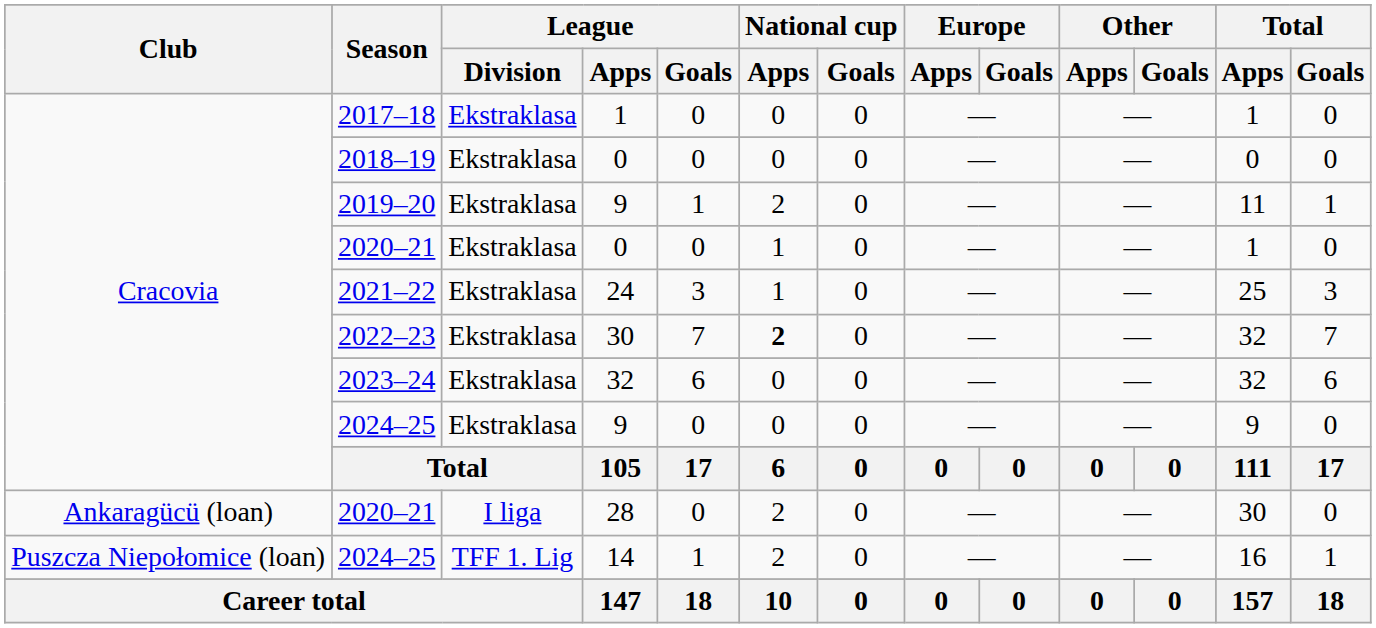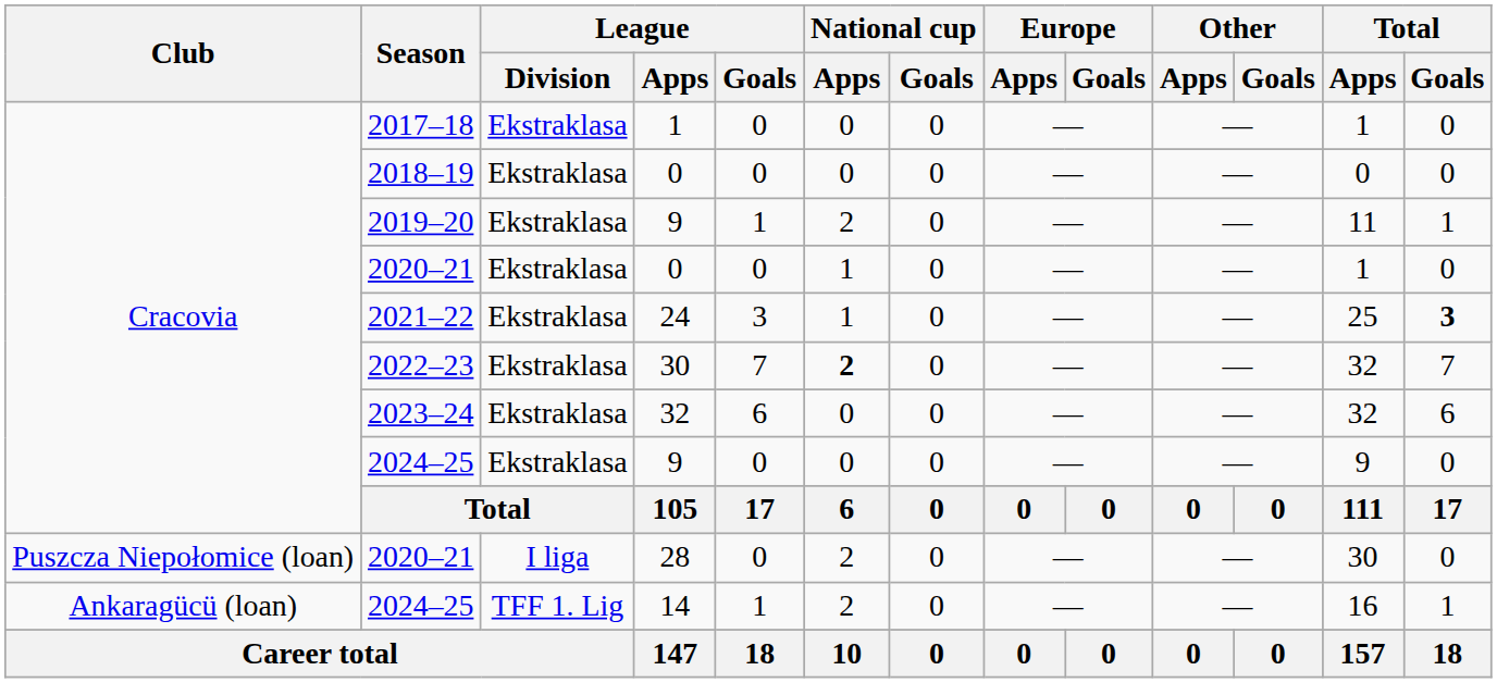2021–22 | Total / Goals: normal -> bold
2020–21 / 28 | Club: Ankaragücü (loan) -> Puszcza Niepołomice (loan)
2024–25 / 14 | Club: Puszcza Niepołomice (loan) -> Ankaragücü (loan)
